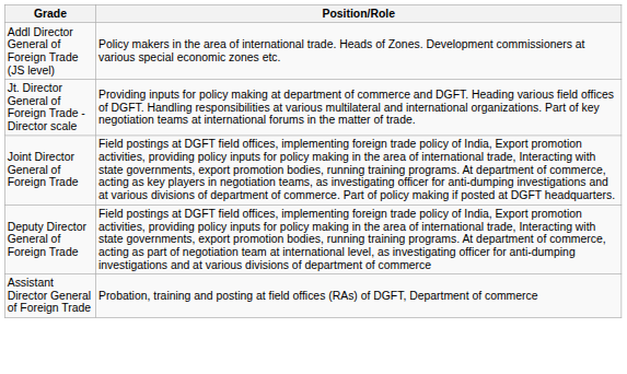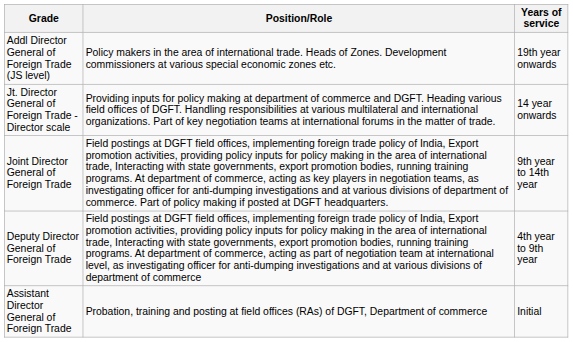+ column: Years of service | 19th year onwards | 14 year onwards | 9th year to 14th year | 4th year to 9th year | Initial
